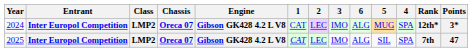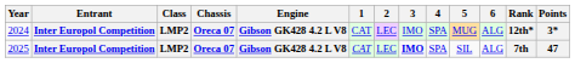columns swapped: 4 <-> 6
2025 | 3: normal -> bold
